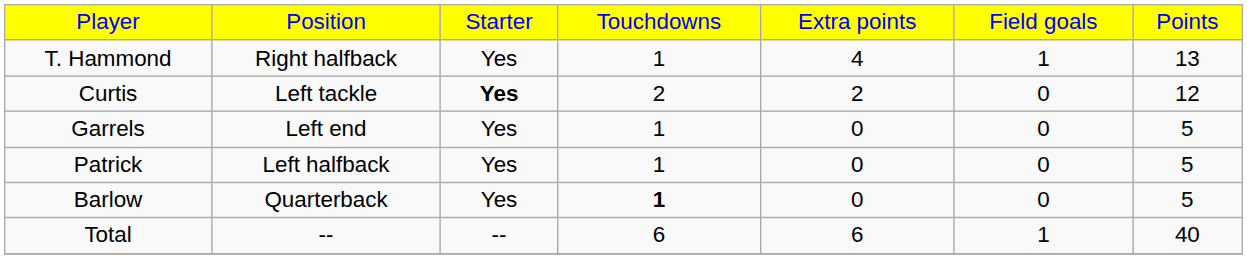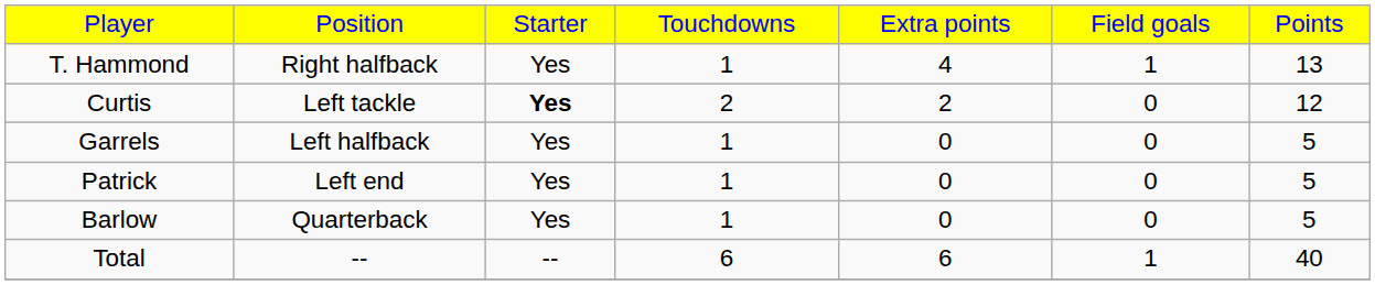Garrels | column 2: Left end -> Left halfback
Patrick | column 2: Left halfback -> Left end
Barlow | column 4: bold -> normal
